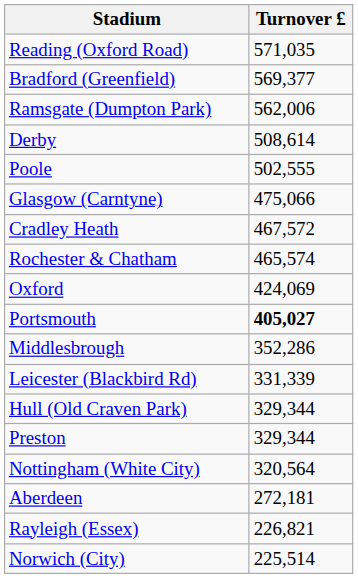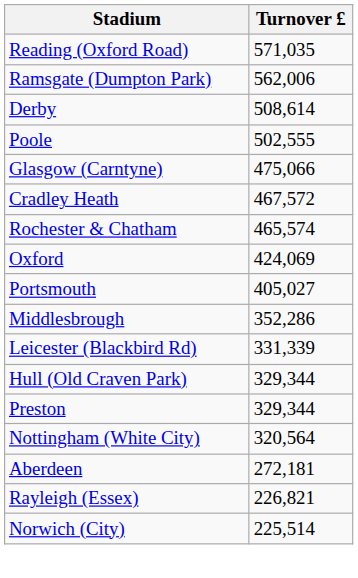- row: Bradford (Greenfield) | 569,377
Portsmouth | Turnover £: bold -> normal
